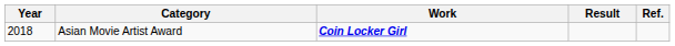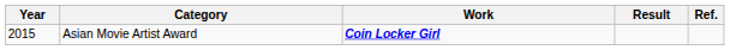Asian Movie Artist Award | Year: 2018 -> 2015
